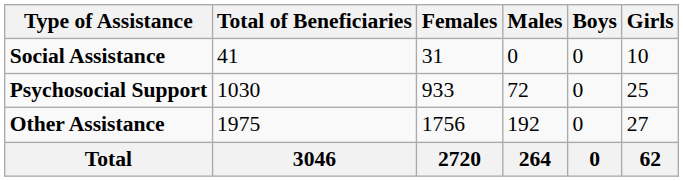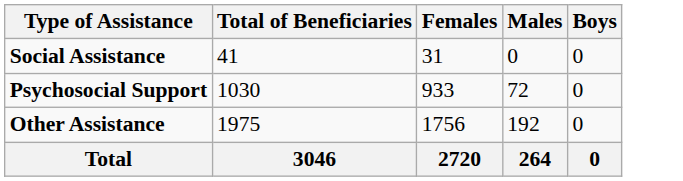- column: Girls | 10 | 25 | 27 | 62
